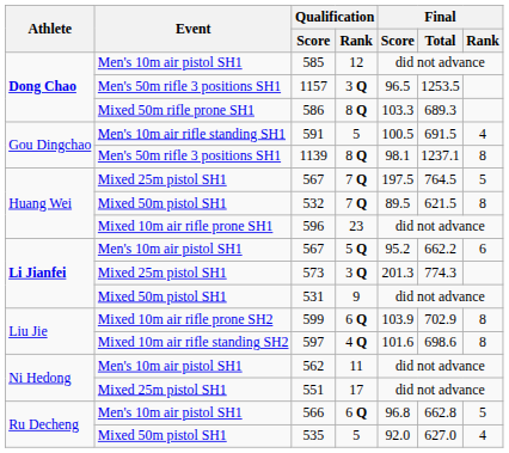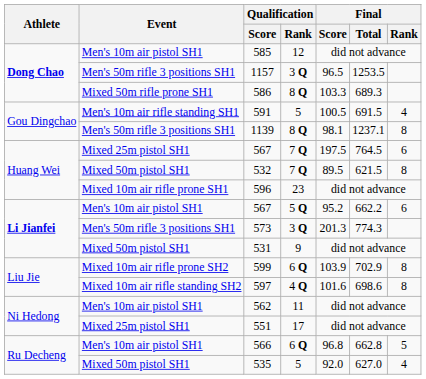567 / 7 Q | Final / Rank: 5 -> 6
573 | Event: Mixed 25m pistol SH1 -> Men's 50m rifle 3 positions SH1
